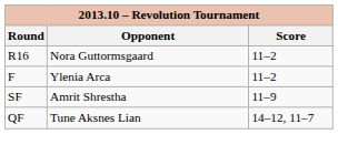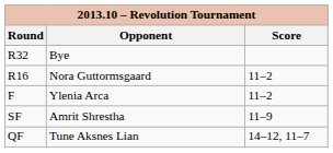+ row: R32 | Bye
